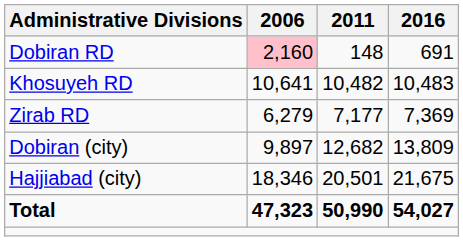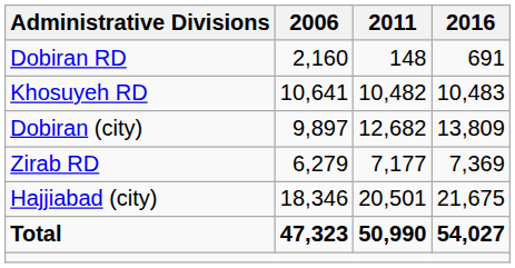Dobiran RD | 2006: pink background -> no background
rows swapped: Zirab RD <-> Dobiran (city)
